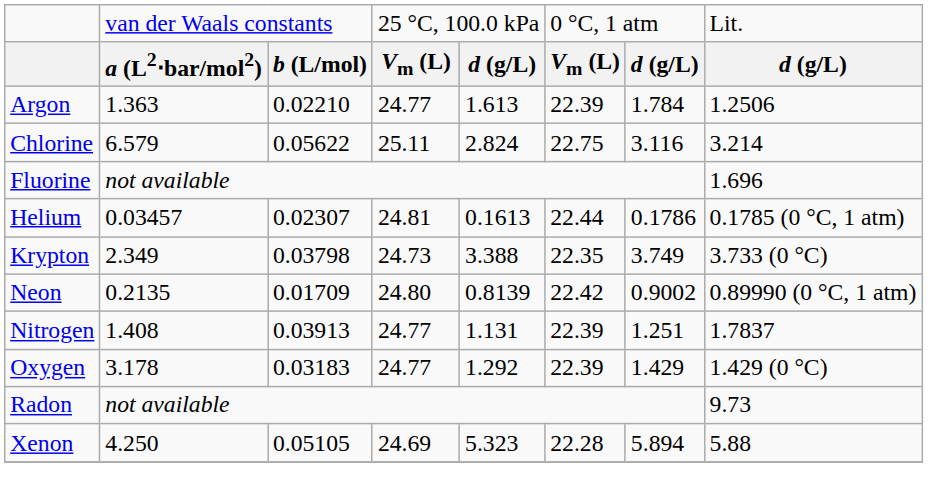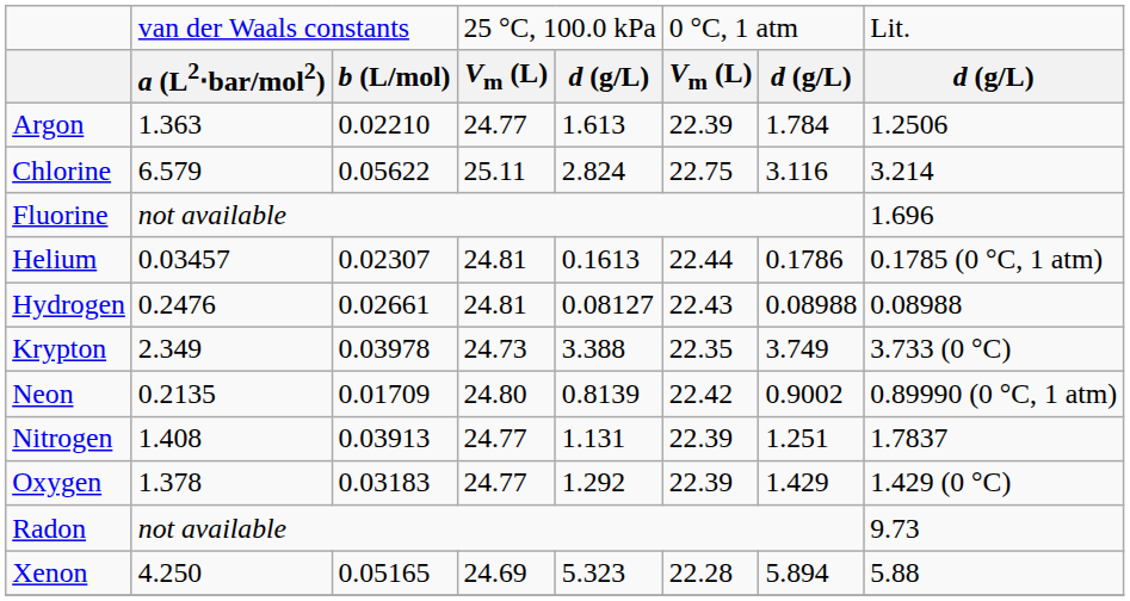+ row: Hydrogen | 0.2476 | 0.02661 | 24.81 | 0.08127 | 22.43 | 0.08988 | 0.08988
Krypton | column 3: 0.03798 -> 0.03978
Oxygen | column 2: 3.178 -> 1.378
Xenon | column 3: 0.05105 -> 0.05165
